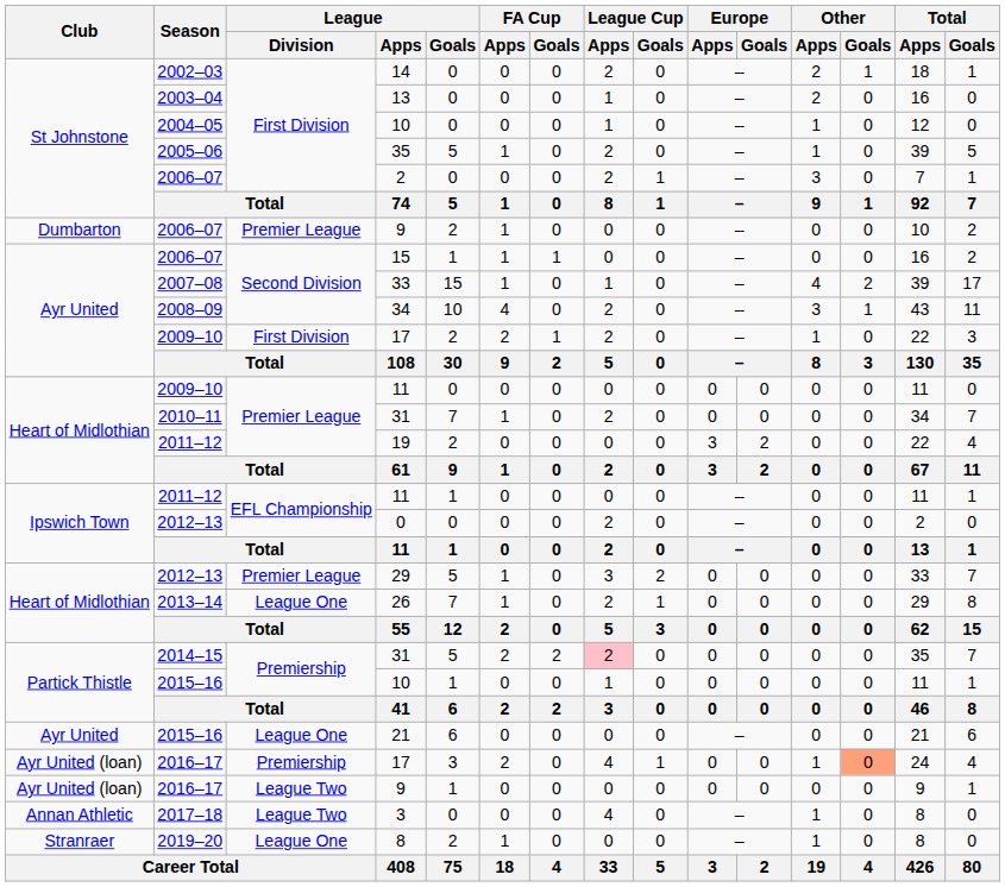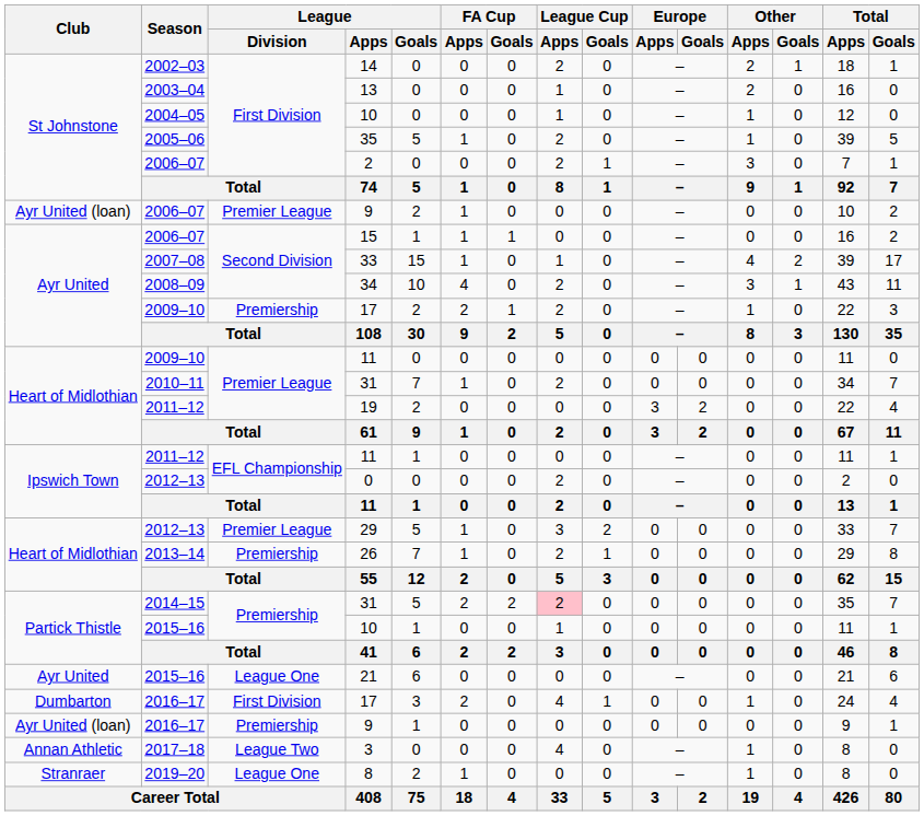2006–07 / 9 | Club: Dumbarton -> Ayr United (loan)
2009–10 / 17 | League / Division: First Division -> Premiership
26 | League / Division: League One -> Premiership
2016–17 / 17 | Club: Ayr United (loan) -> Dumbarton
2016–17 / 17 | League / Division: Premiership -> First Division
2016–17 / 17 | Other / Goals: lightsalmon background -> no background
2016–17 / 9 | League / Division: League Two -> Premiership
